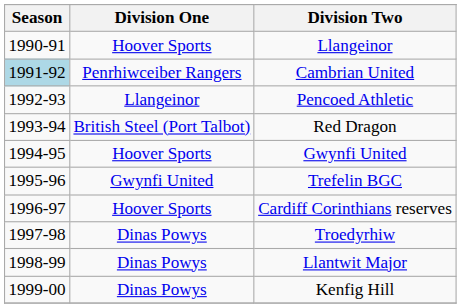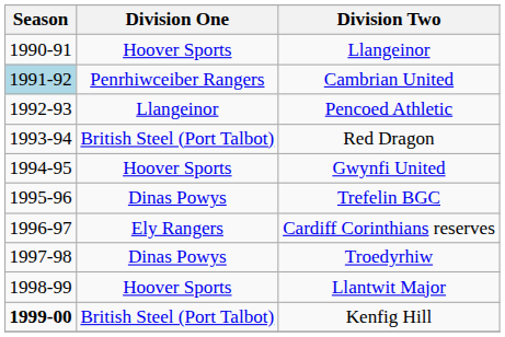Trefelin BGC | Division One: Gwynfi United -> Dinas Powys
Cardiff Corinthians reserves | Division One: Hoover Sports -> Ely Rangers
Llantwit Major | Division One: Dinas Powys -> Hoover Sports
Kenfig Hill | Season: normal -> bold
Kenfig Hill | Division One: Dinas Powys -> British Steel (Port Talbot)
